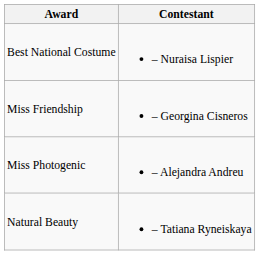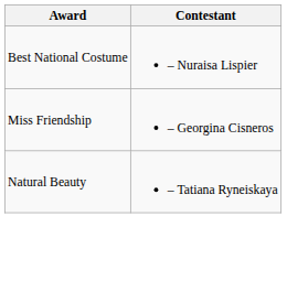- row: Miss Photogenic | – Alejandra Andreu
